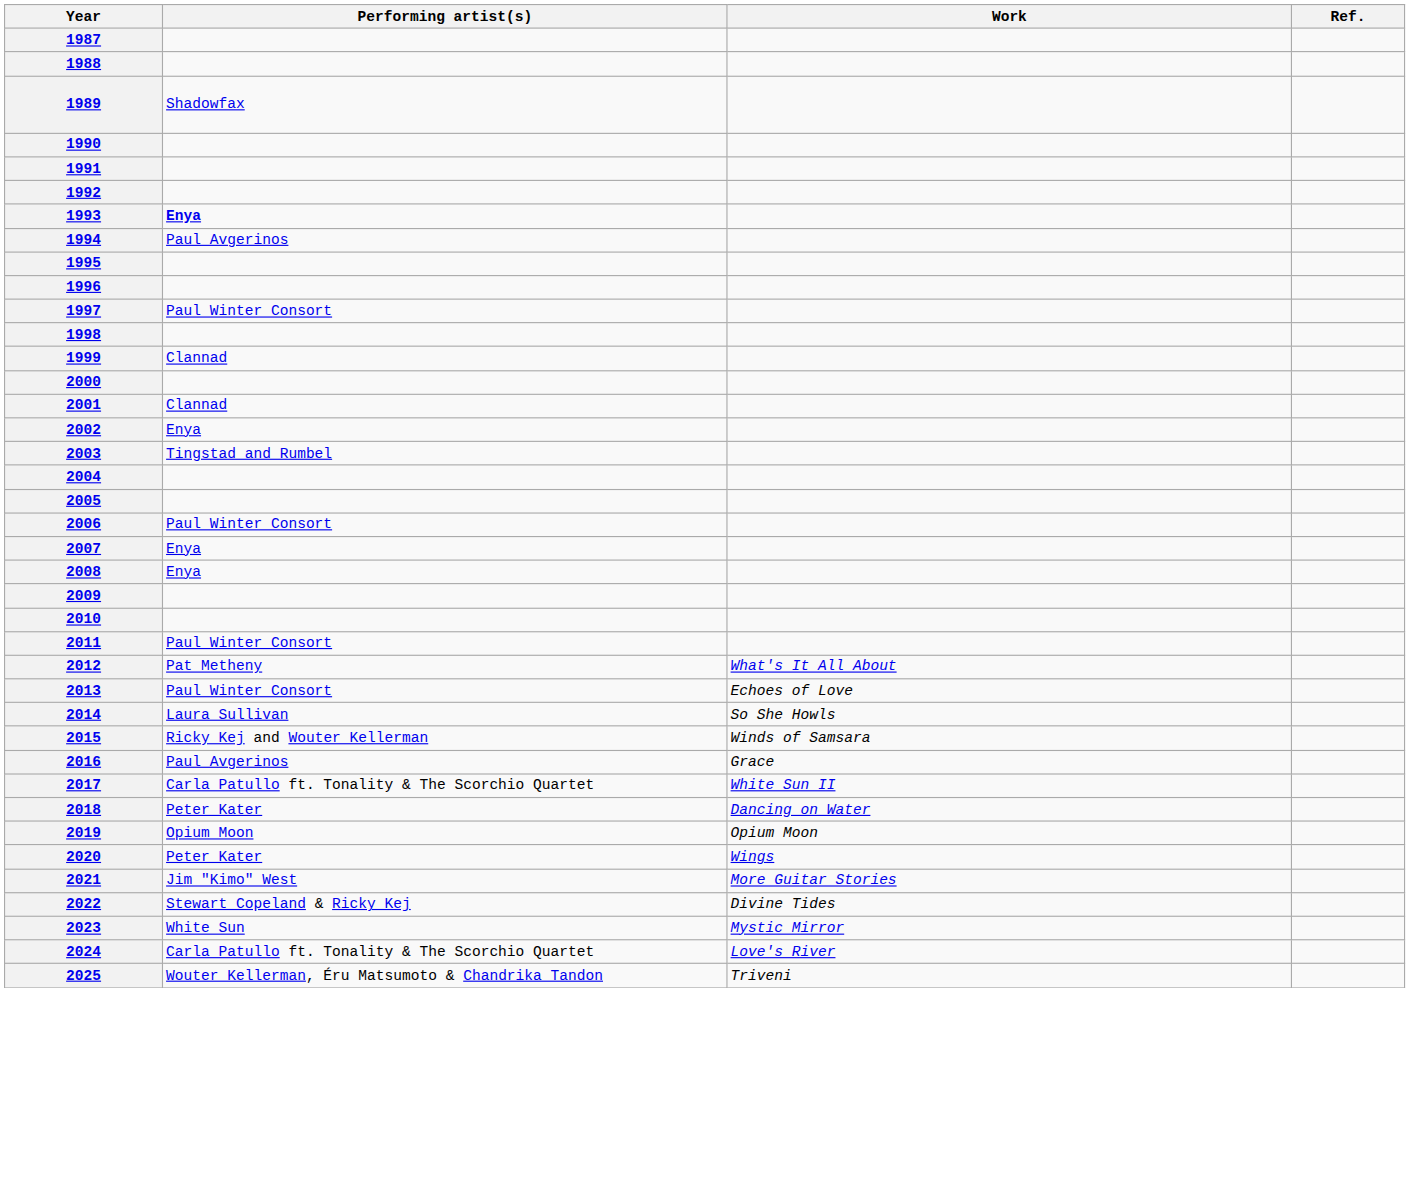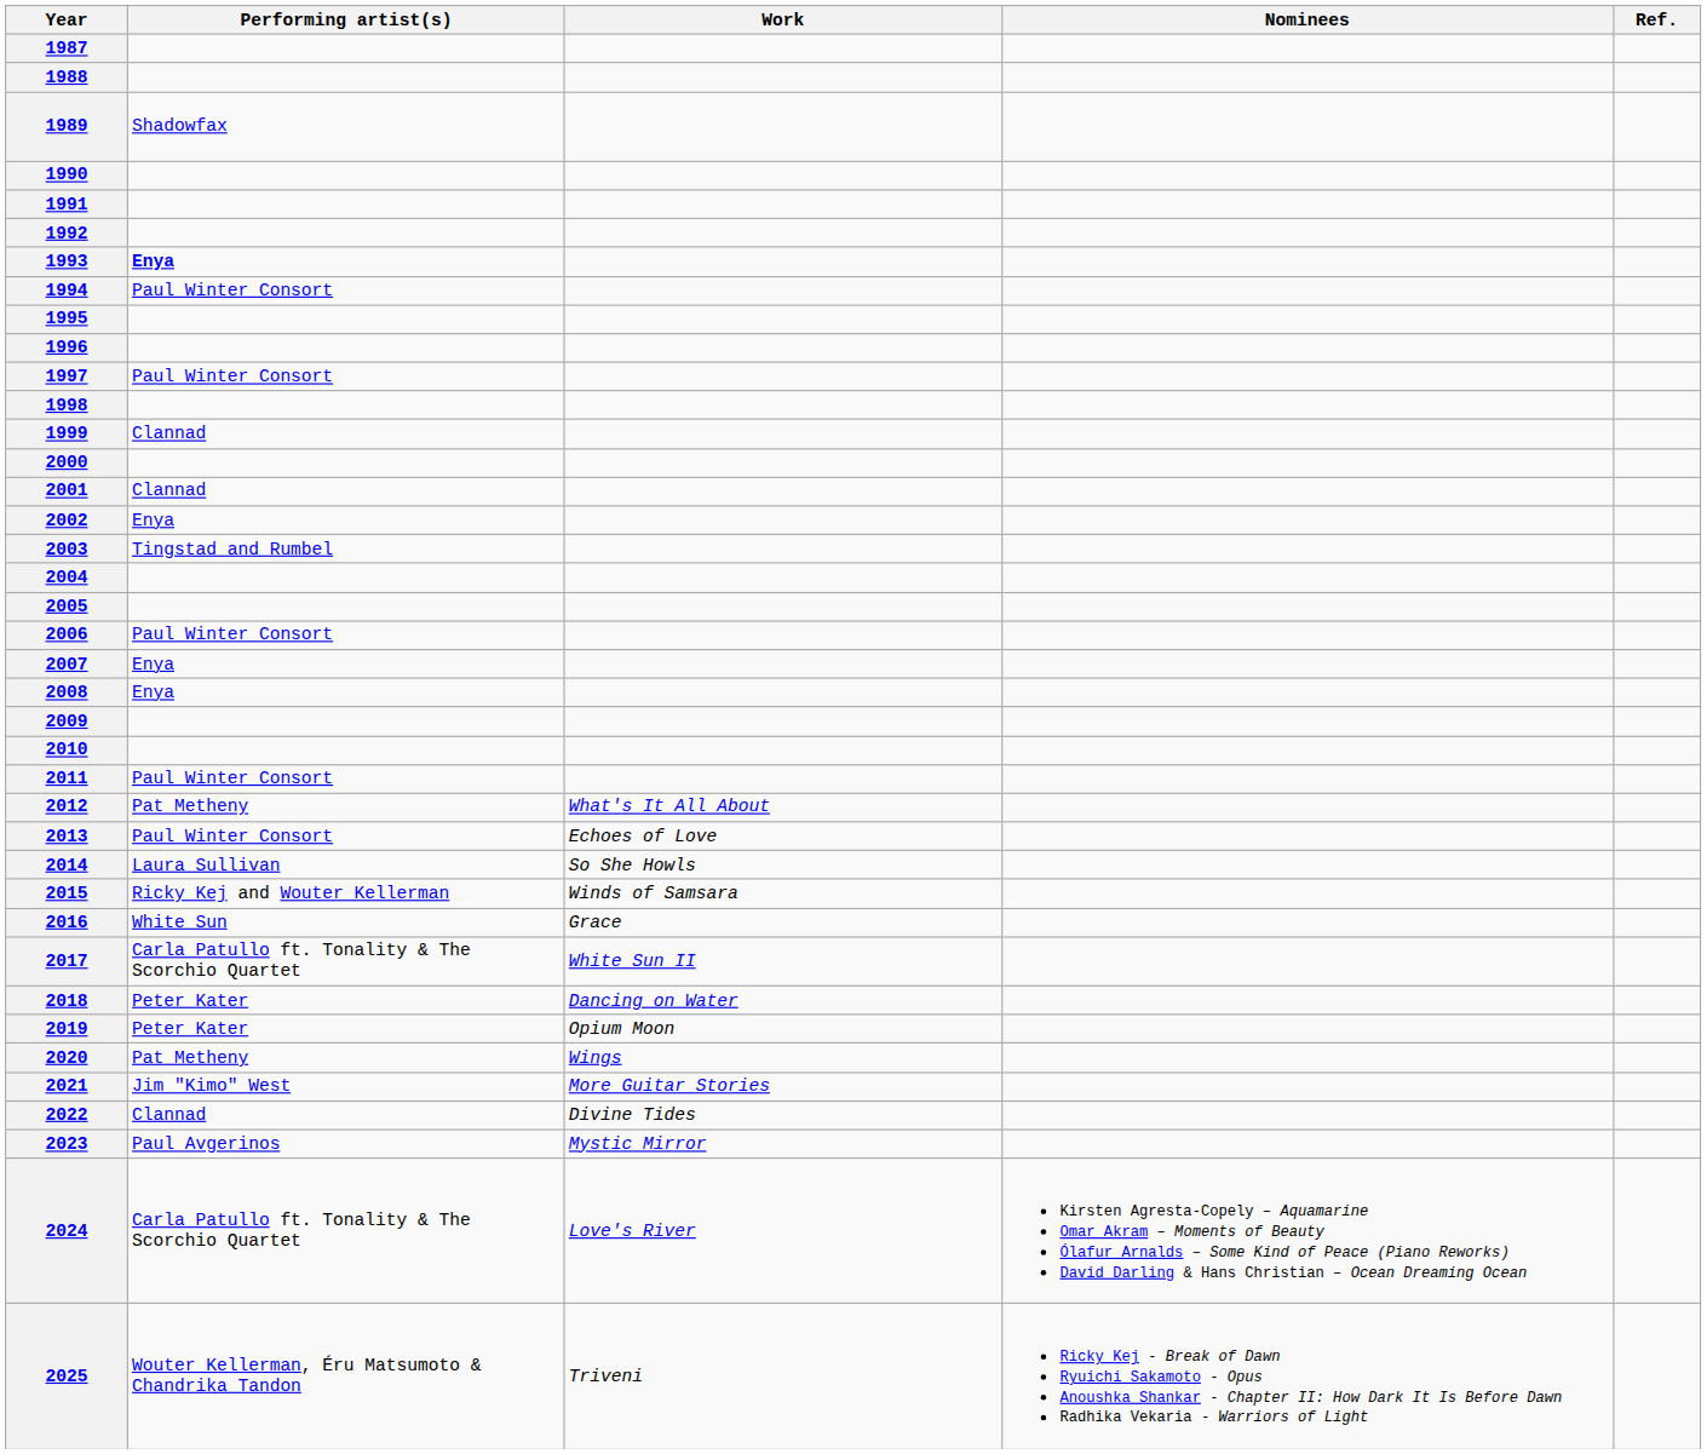+ column: Nominees | Kirsten Agresta-Copely – Aquamarine Omar Akram – Moments of Beauty Ólafur Arnalds – Some Kind of Peace (Piano Reworks) David Darling & Hans Christian – Ocean Dreaming Ocean | Ricky Kej - Break of Dawn Ryuichi Sakamoto - Opus Anoushka Shankar - Chapter II: How Dark It Is Before Dawn Radhika Vekaria - Warriors of Light
1994 | Performing artist(s): Paul Avgerinos -> Paul Winter Consort
2016 | Performing artist(s): Paul Avgerinos -> White Sun
2019 | Performing artist(s): Opium Moon -> Peter Kater
2020 | Performing artist(s): Peter Kater -> Pat Metheny
2022 | Performing artist(s): Stewart Copeland & Ricky Kej -> Clannad
2023 | Performing artist(s): White Sun -> Paul Avgerinos
